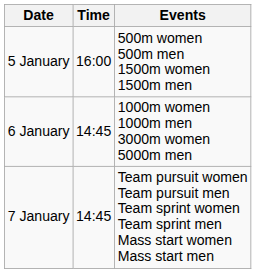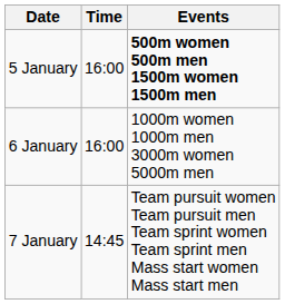5 January | Events: normal -> bold
6 January | Time: 14:45 -> 16:00
